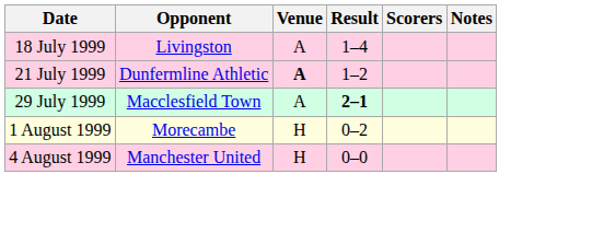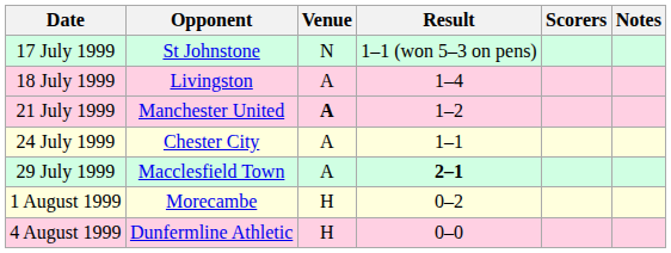+ row: 17 July 1999 | St Johnstone | N | 1–1 (won 5–3 on pens)
21 July 1999 | Opponent: Dunfermline Athletic -> Manchester United
+ row: 24 July 1999 | Chester City | A | 1–1
4 August 1999 | Opponent: Manchester United -> Dunfermline Athletic
